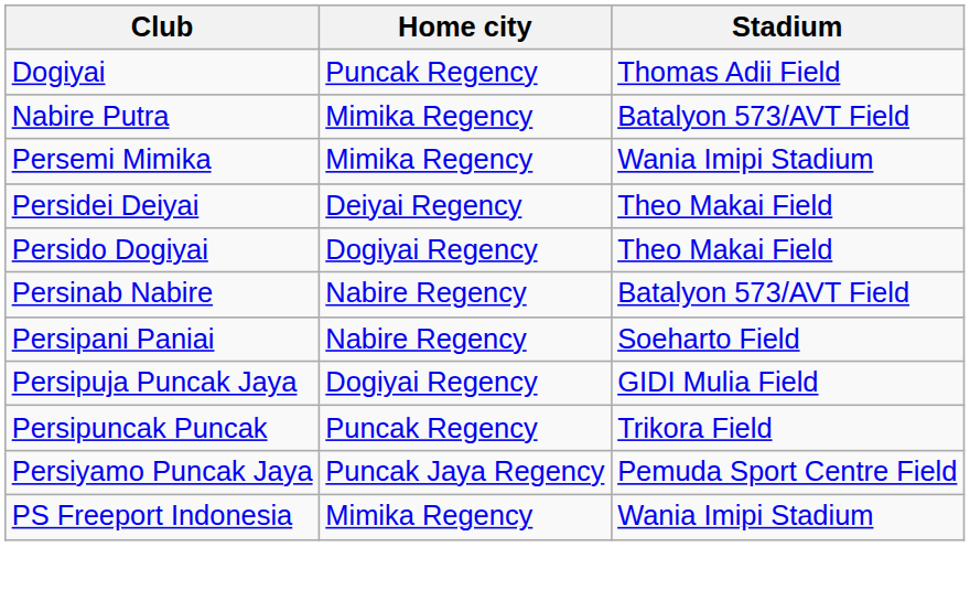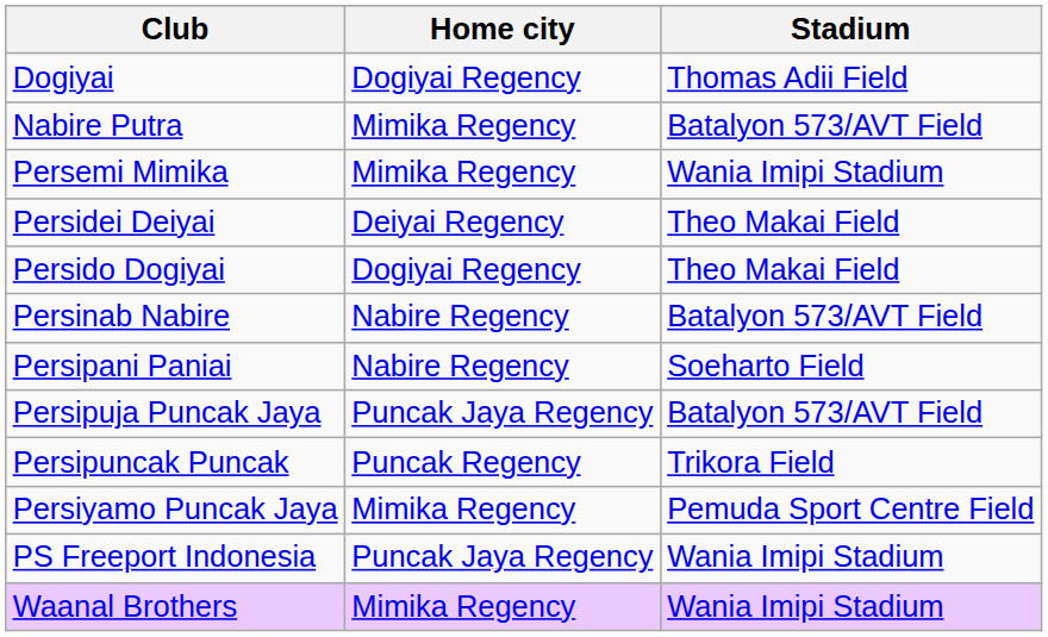Dogiyai | Home city: Puncak Regency -> Dogiyai Regency
Persipuja Puncak Jaya | Home city: Dogiyai Regency -> Puncak Jaya Regency
Persipuja Puncak Jaya | Stadium: GIDI Mulia Field -> Batalyon 573/AVT Field
Persiyamo Puncak Jaya | Home city: Puncak Jaya Regency -> Mimika Regency
PS Freeport Indonesia | Home city: Mimika Regency -> Puncak Jaya Regency
+ row: Waanal Brothers | Mimika Regency | Wania Imipi Stadium
